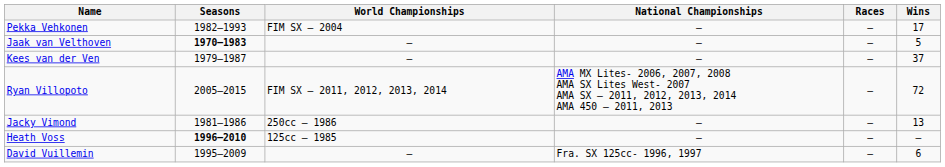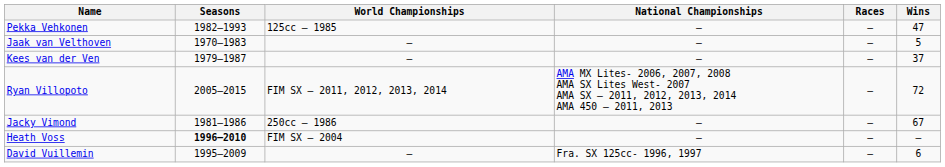Pekka Vehkonen | World Championships: FIM SX – 2004 -> 125cc – 1985
Pekka Vehkonen | Wins: 17 -> 47
Jaak van Velthoven | Seasons: bold -> normal
Jacky Vimond | Wins: 13 -> 67
Heath Voss | World Championships: 125cc – 1985 -> FIM SX – 2004
